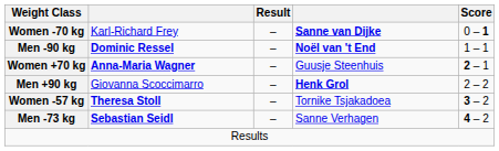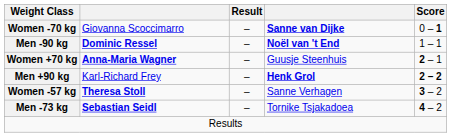Women -70 kg | column 2: Karl-Richard Frey -> Giovanna Scoccimarro
Men +90 kg | column 2: Giovanna Scoccimarro -> Karl-Richard Frey
Men +90 kg | Score: normal -> bold
Women -57 kg | column 4: Tornike Tsjakadoea -> Sanne Verhagen
Men -73 kg | column 4: Sanne Verhagen -> Tornike Tsjakadoea
